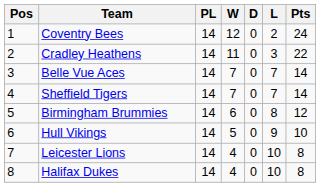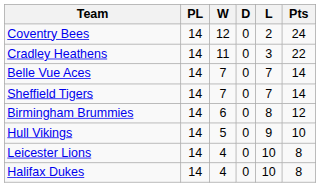- column: Pos | 1 | 2 | 3 | 4 | 5 | 6 | 7 | 8
